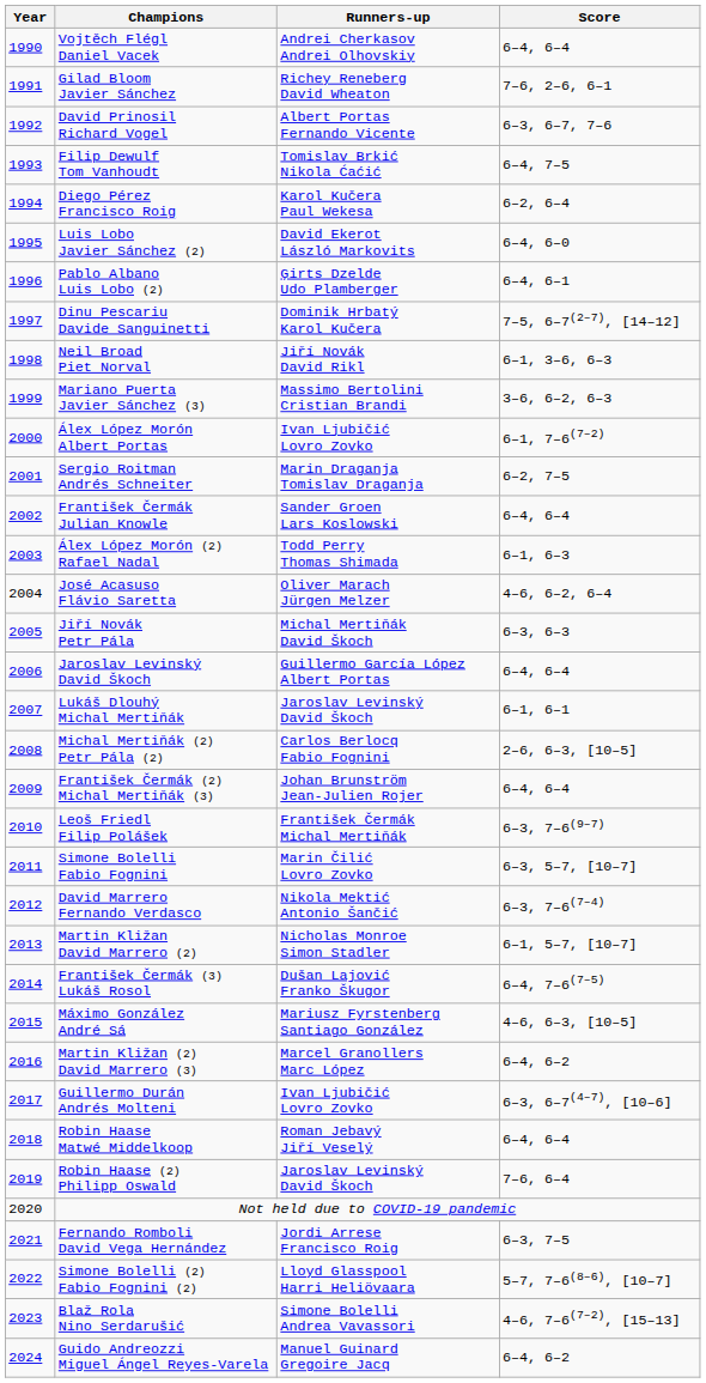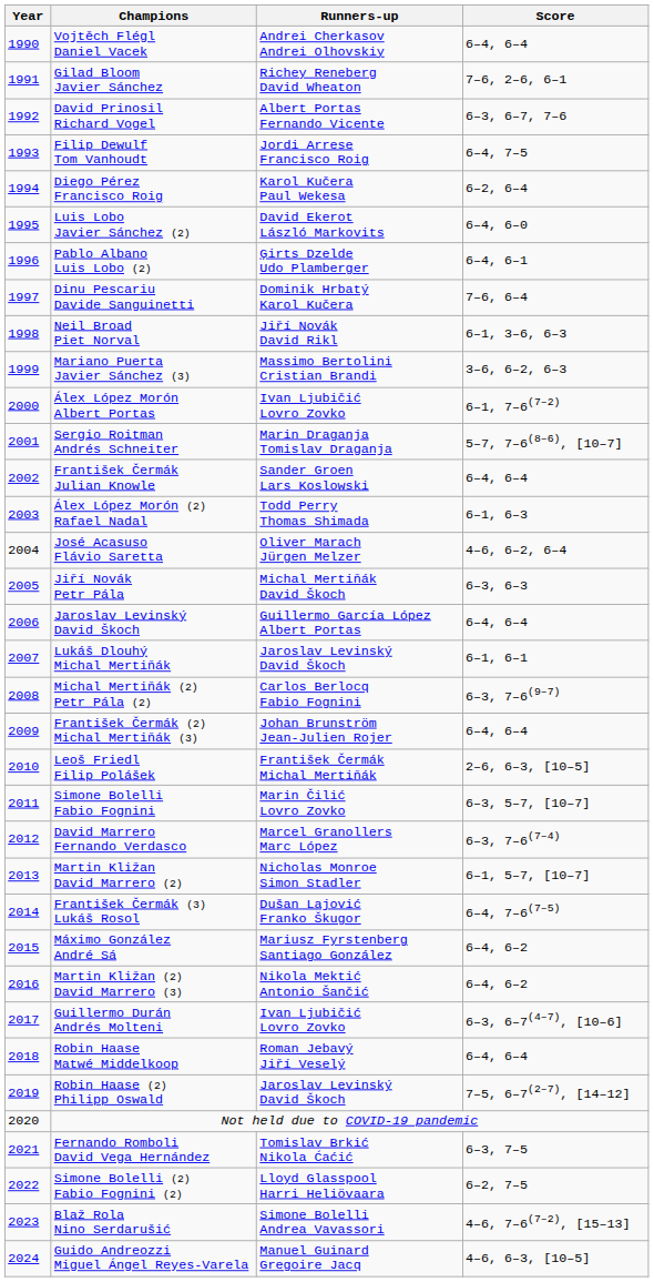Filip Dewulf Tom Vanhoudt | Runners-up: Tomislav Brkić Nikola Ćaćić -> Jordi Arrese Francisco Roig
Dinu Pescariu Davide Sanguinetti | Score: 7–5, 6–7(2–7), [14–12] -> 7–6, 6–4
Sergio Roitman Andrés Schneiter | Score: 6–2, 7–5 -> 5–7, 7–6(8–6), [10–7]
Michal Mertiňák (2) Petr Pála (2) | Score: 2–6, 6–3, [10–5] -> 6–3, 7–6(9–7)
Leoš Friedl Filip Polášek | Score: 6–3, 7–6(9–7) -> 2–6, 6–3, [10–5]
David Marrero Fernando Verdasco | Runners-up: Nikola Mektić Antonio Šančić -> Marcel Granollers Marc López
Máximo González André Sá | Score: 4–6, 6–3, [10–5] -> 6–4, 6–2
Martin Kližan (2) David Marrero (3) | Runners-up: Marcel Granollers Marc López -> Nikola Mektić Antonio Šančić
Robin Haase (2) Philipp Oswald | Score: 7–6, 6–4 -> 7–5, 6–7(2–7), [14–12]
Fernando Romboli David Vega Hernández | Runners-up: Jordi Arrese Francisco Roig -> Tomislav Brkić Nikola Ćaćić
Simone Bolelli (2) Fabio Fognini (2) | Score: 5–7, 7–6(8–6), [10–7] -> 6–2, 7–5
Guido Andreozzi Miguel Ángel Reyes-Varela | Score: 6–4, 6–2 -> 4–6, 6–3, [10–5]
